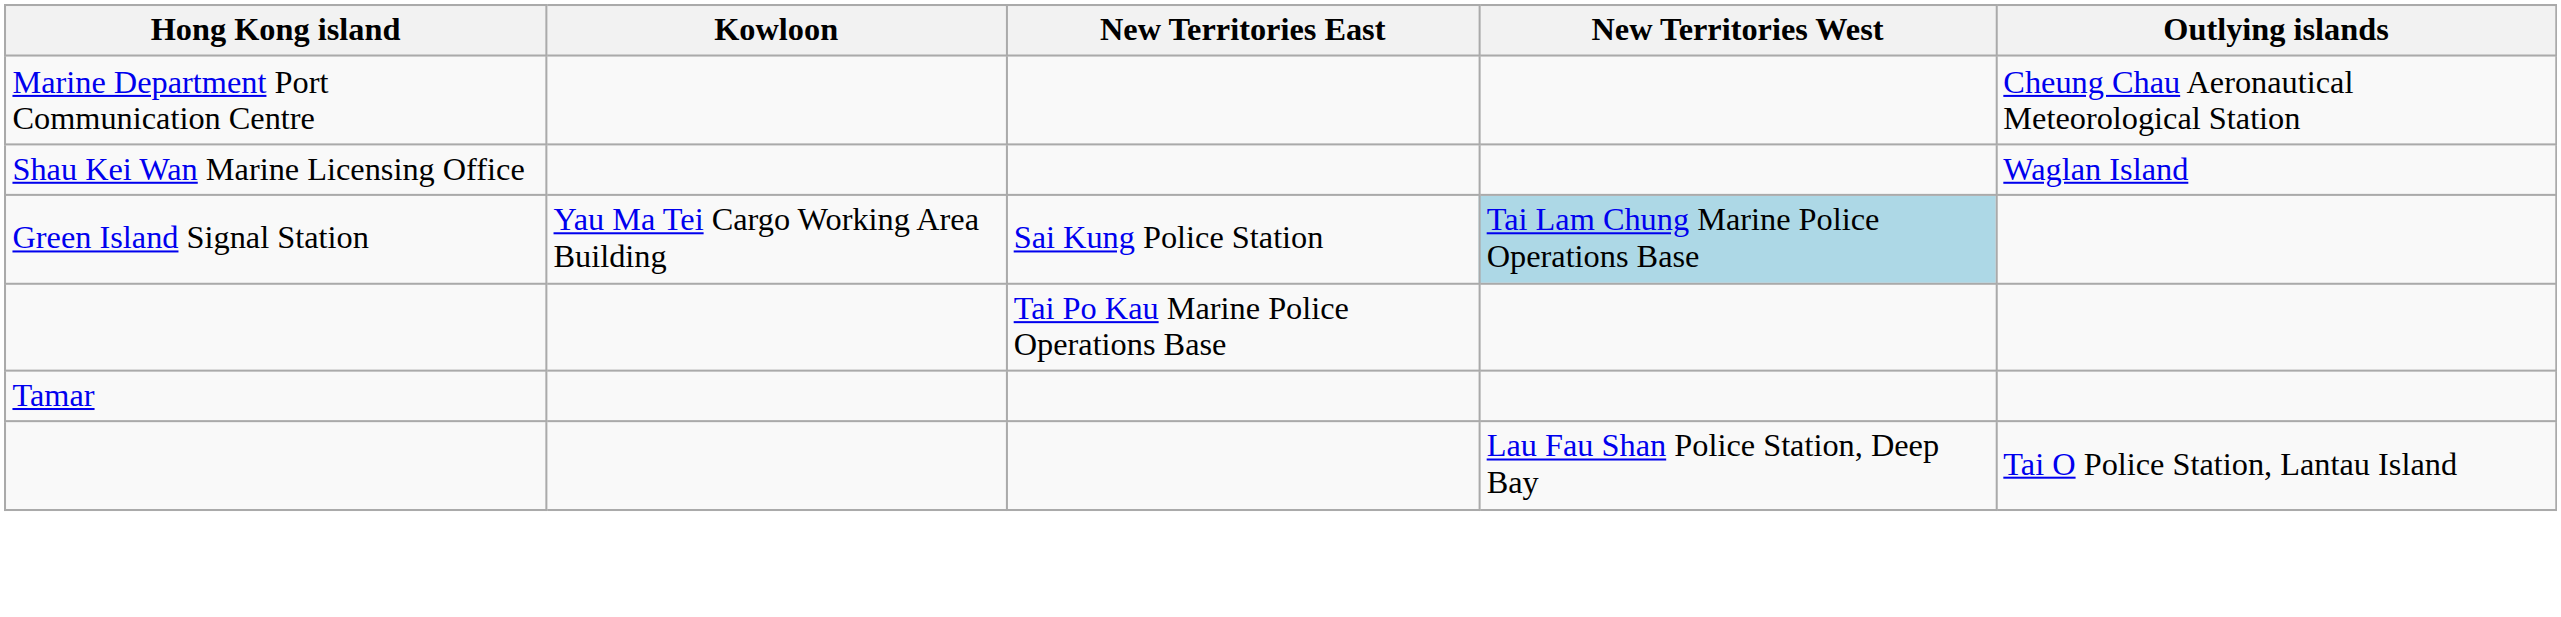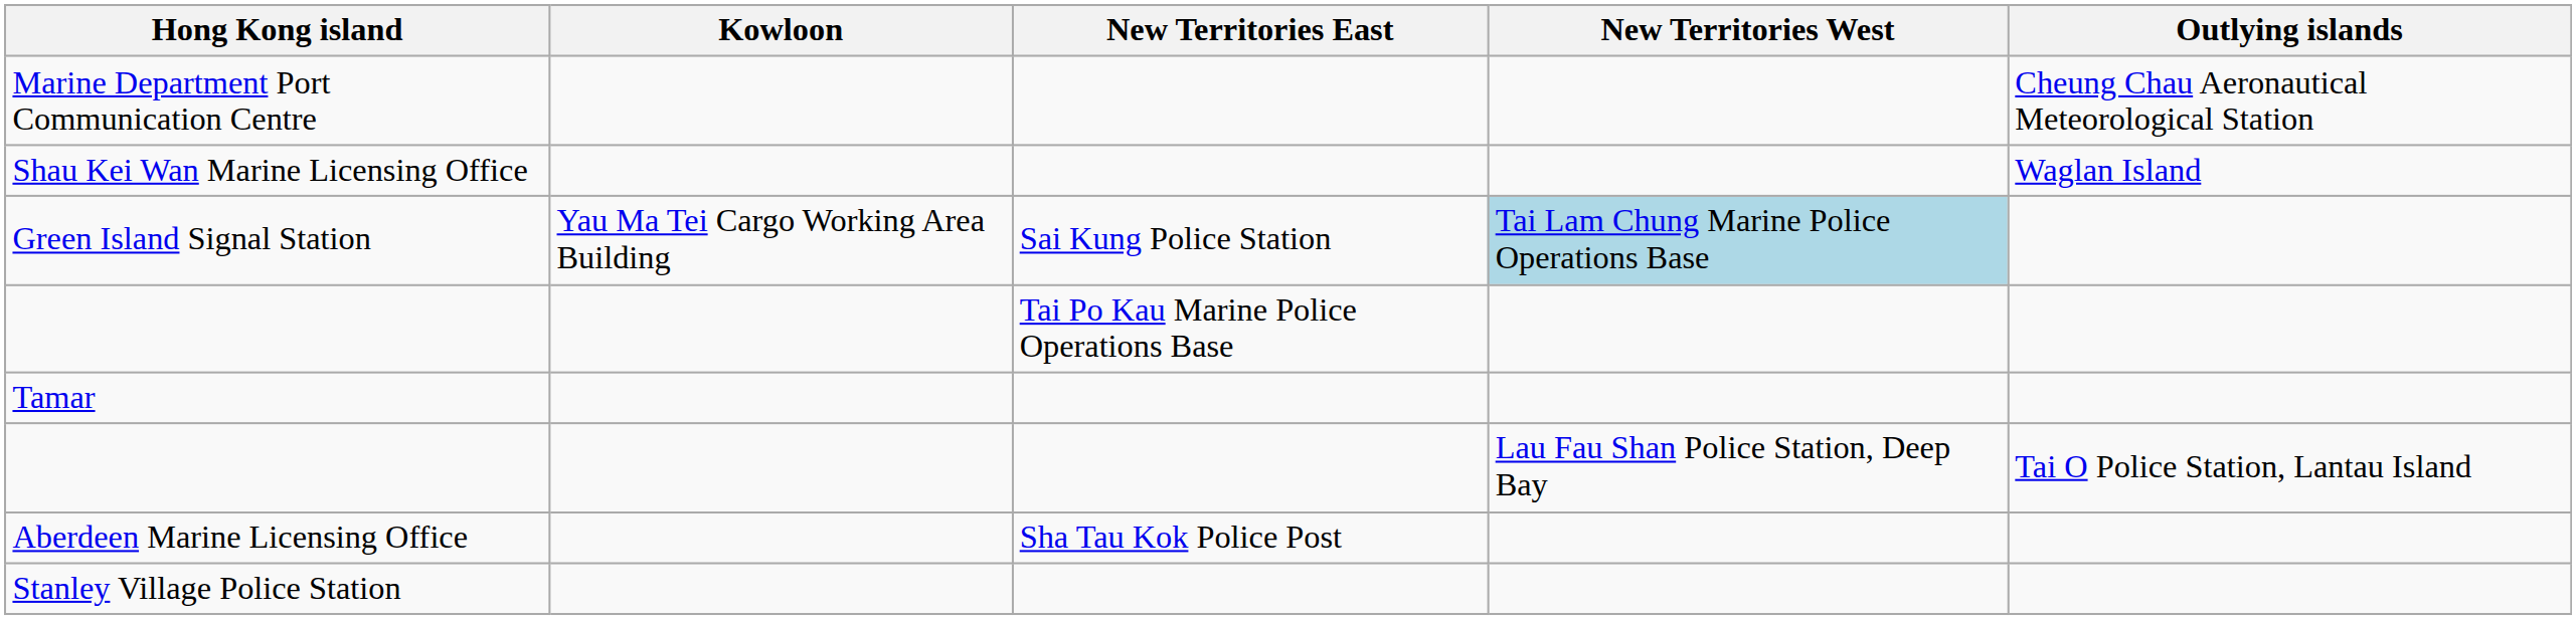+ row: Aberdeen Marine Licensing Office | Sha Tau Kok Police Post
+ row: Stanley Village Police Station
